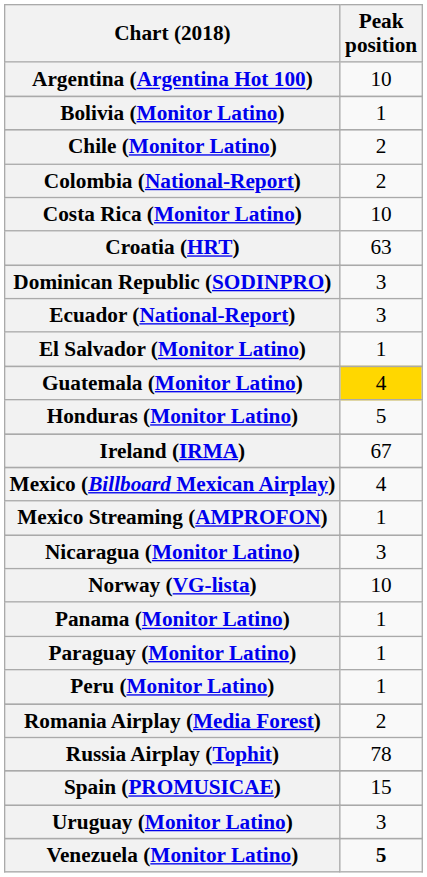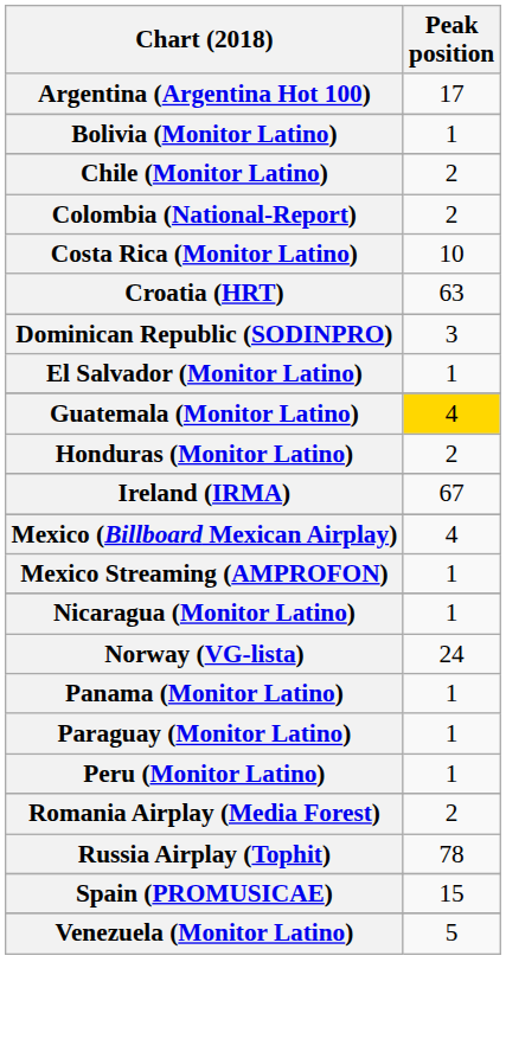Argentina (Argentina Hot 100) | Peak position: 10 -> 17
- row: Ecuador (National-Report) | 3
Honduras (Monitor Latino) | Peak position: 5 -> 2
Nicaragua (Monitor Latino) | Peak position: 3 -> 1
Norway (VG-lista) | Peak position: 10 -> 24
- row: Uruguay (Monitor Latino) | 3
Venezuela (Monitor Latino) | Peak position: bold -> normal
